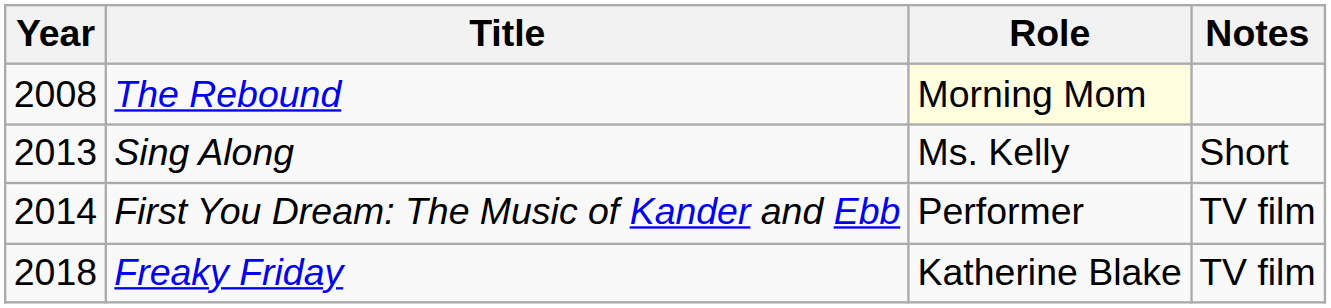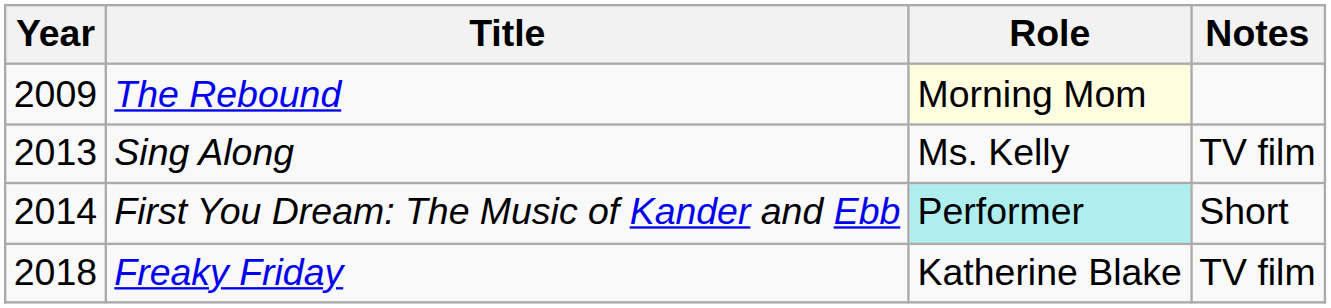The Rebound | Year: 2008 -> 2009
Sing Along | Notes: Short -> TV film
First You Dream: The Music of Kander and Ebb | Role: no background -> paleturquoise background
First You Dream: The Music of Kander and Ebb | Notes: TV film -> Short
